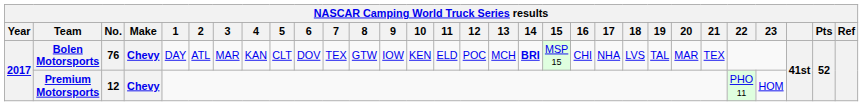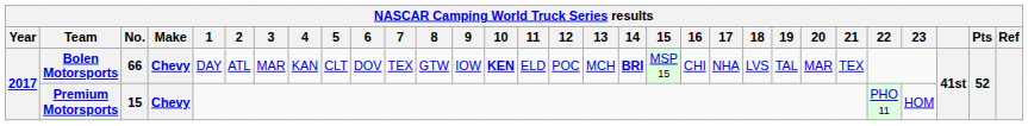Bolen Motorsports | No.: 76 -> 66
Bolen Motorsports | 10: normal -> bold
Premium Motorsports | No.: 12 -> 15
